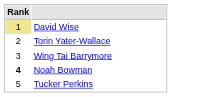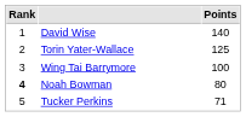+ column: Points | 140 | 125 | 100 | 80 | 71
David Wise | Rank: khaki background -> no background
